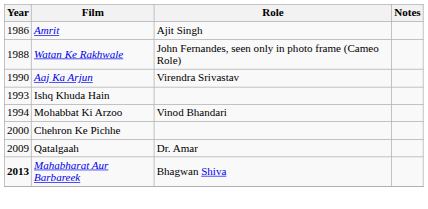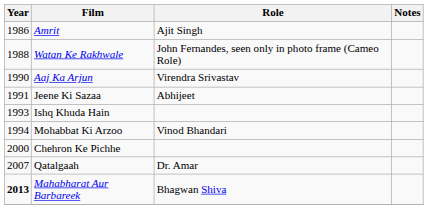+ row: 1991 | Jeene Ki Sazaa | Abhijeet
Qatalgaah | Year: 2009 -> 2007
